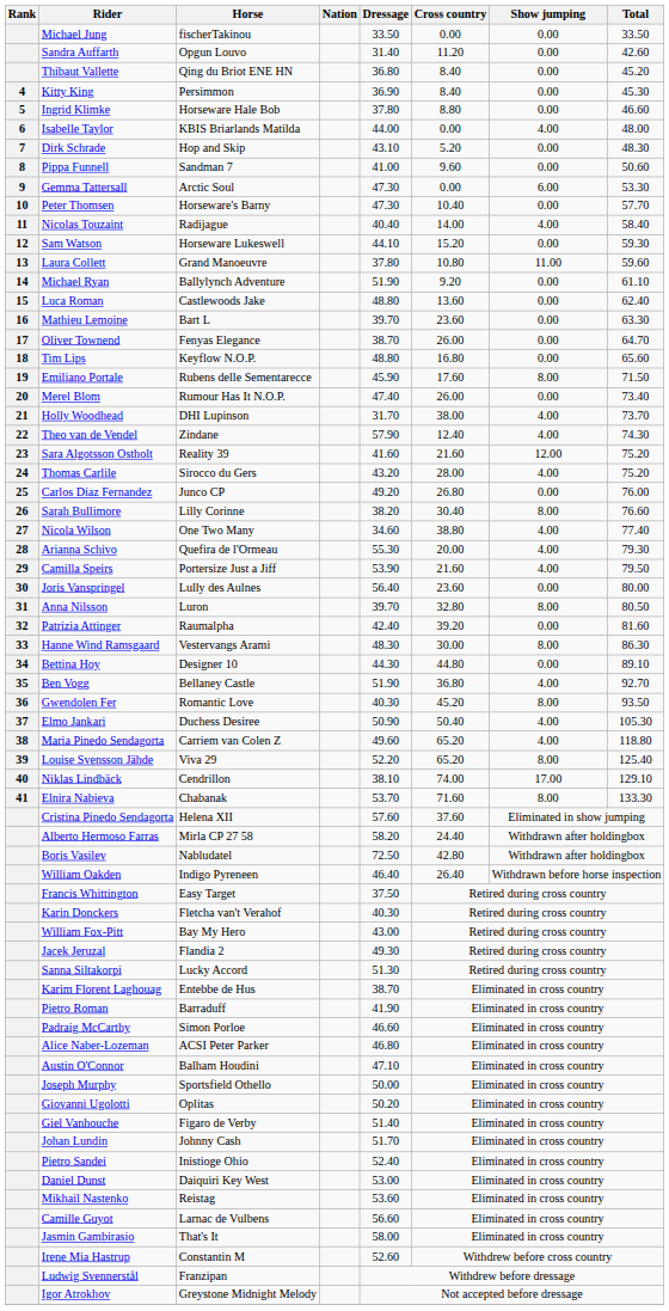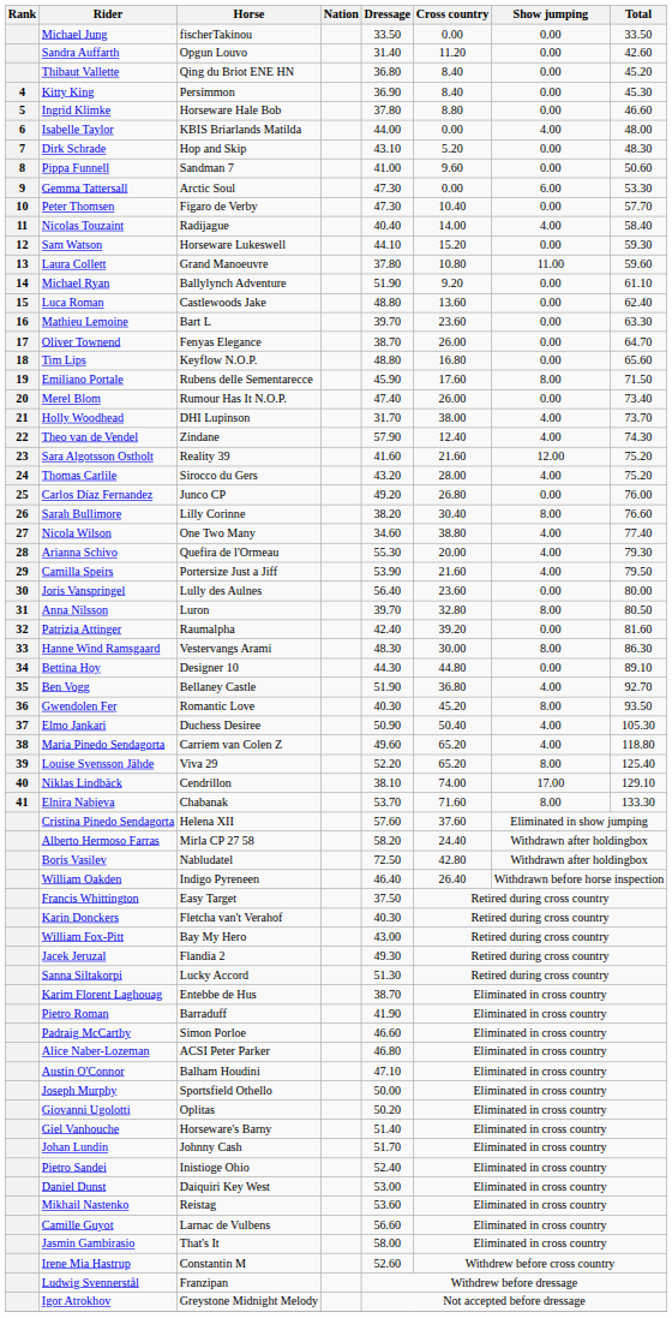Peter Thomsen | Horse: Horseware's Barny -> Figaro de Verby
Giel Vanhouche | Horse: Figaro de Verby -> Horseware's Barny
